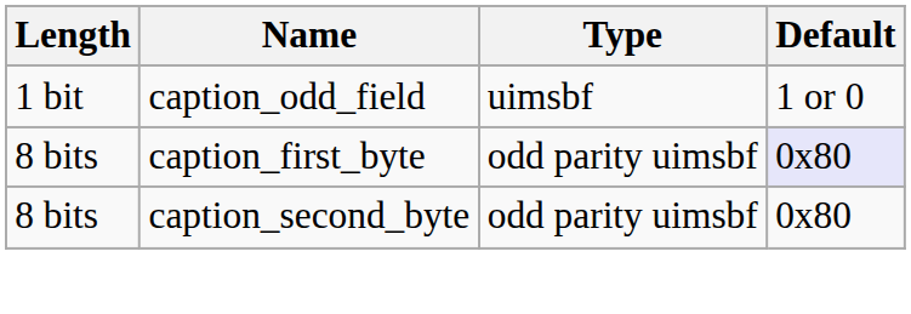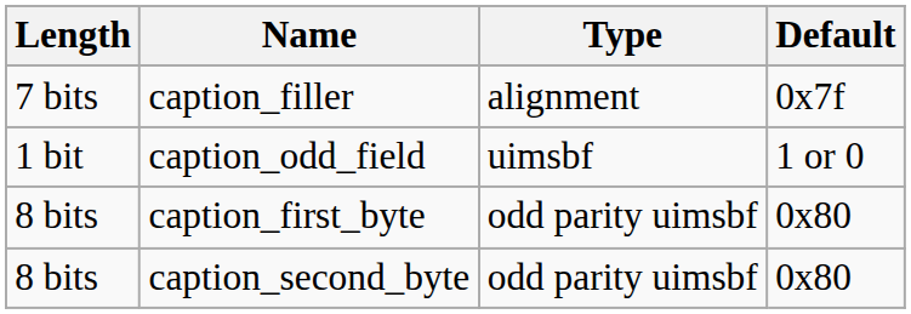+ row: 7 bits | caption_filler | alignment | 0x7f
caption_first_byte | Default: lavender background -> no background
